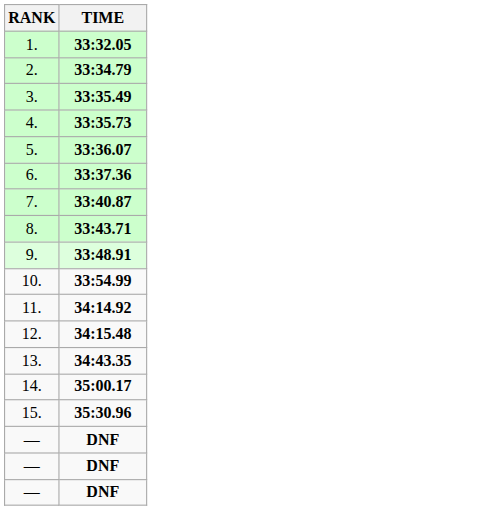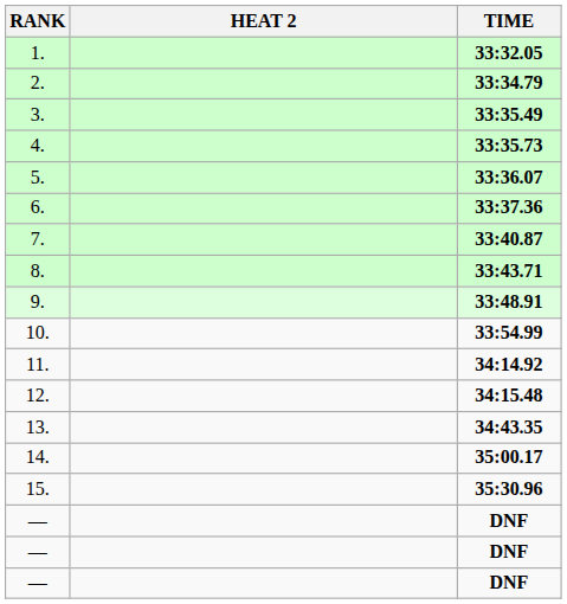+ column: HEAT 2
